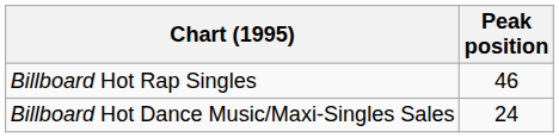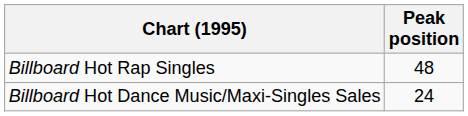Billboard Hot Rap Singles | Peak position: 46 -> 48
